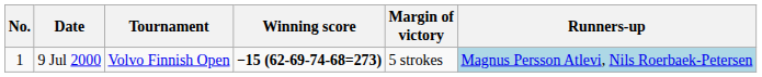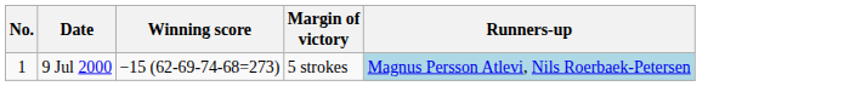- column: Tournament | Volvo Finnish Open
9 Jul 2000 | Winning score: bold -> normal
